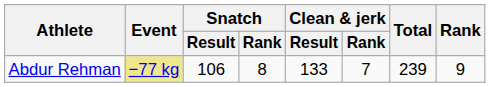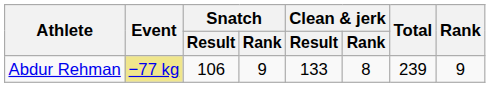Abdur Rehman | Snatch / Rank: 8 -> 9
Abdur Rehman | Clean & jerk / Rank: 7 -> 8
